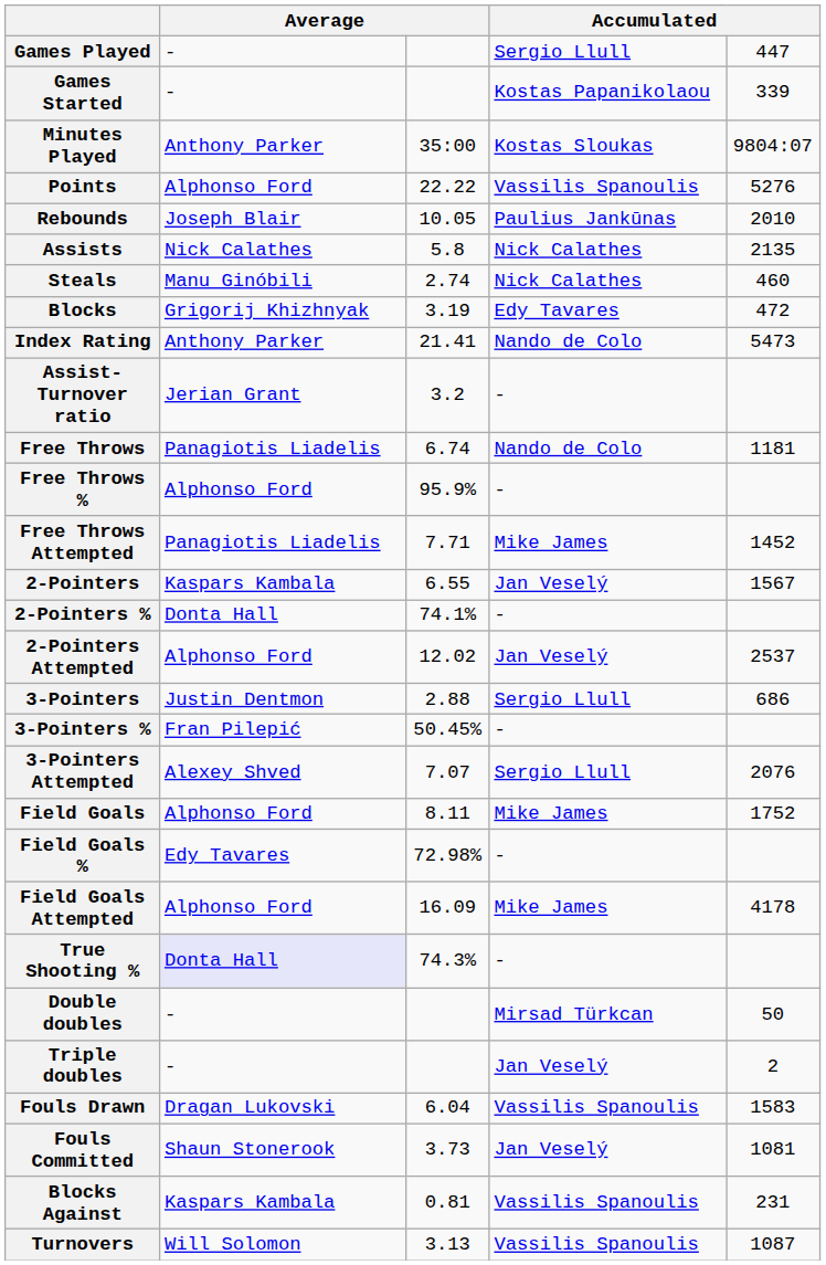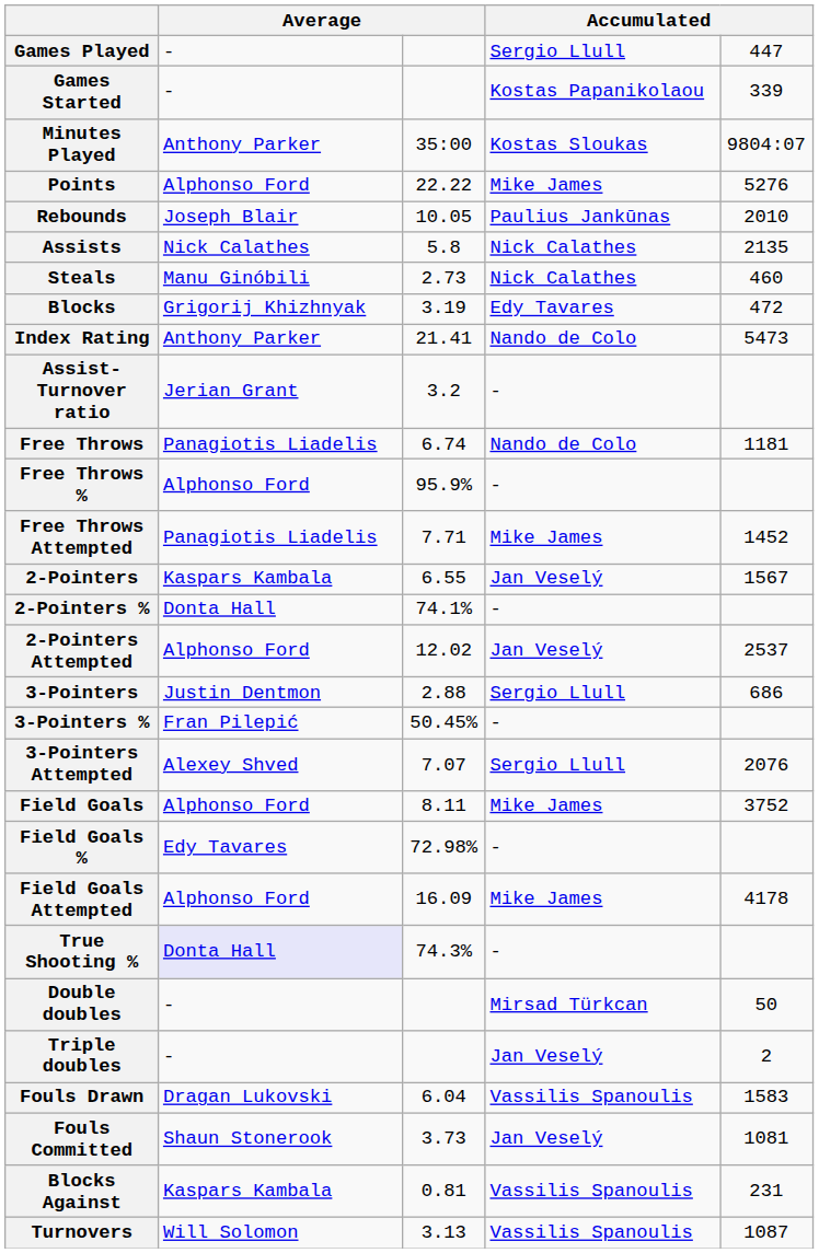Points | column 4: Vassilis Spanoulis -> Mike James
Steals | column 3: 2.74 -> 2.73
Field Goals | column 5: 1752 -> 3752
